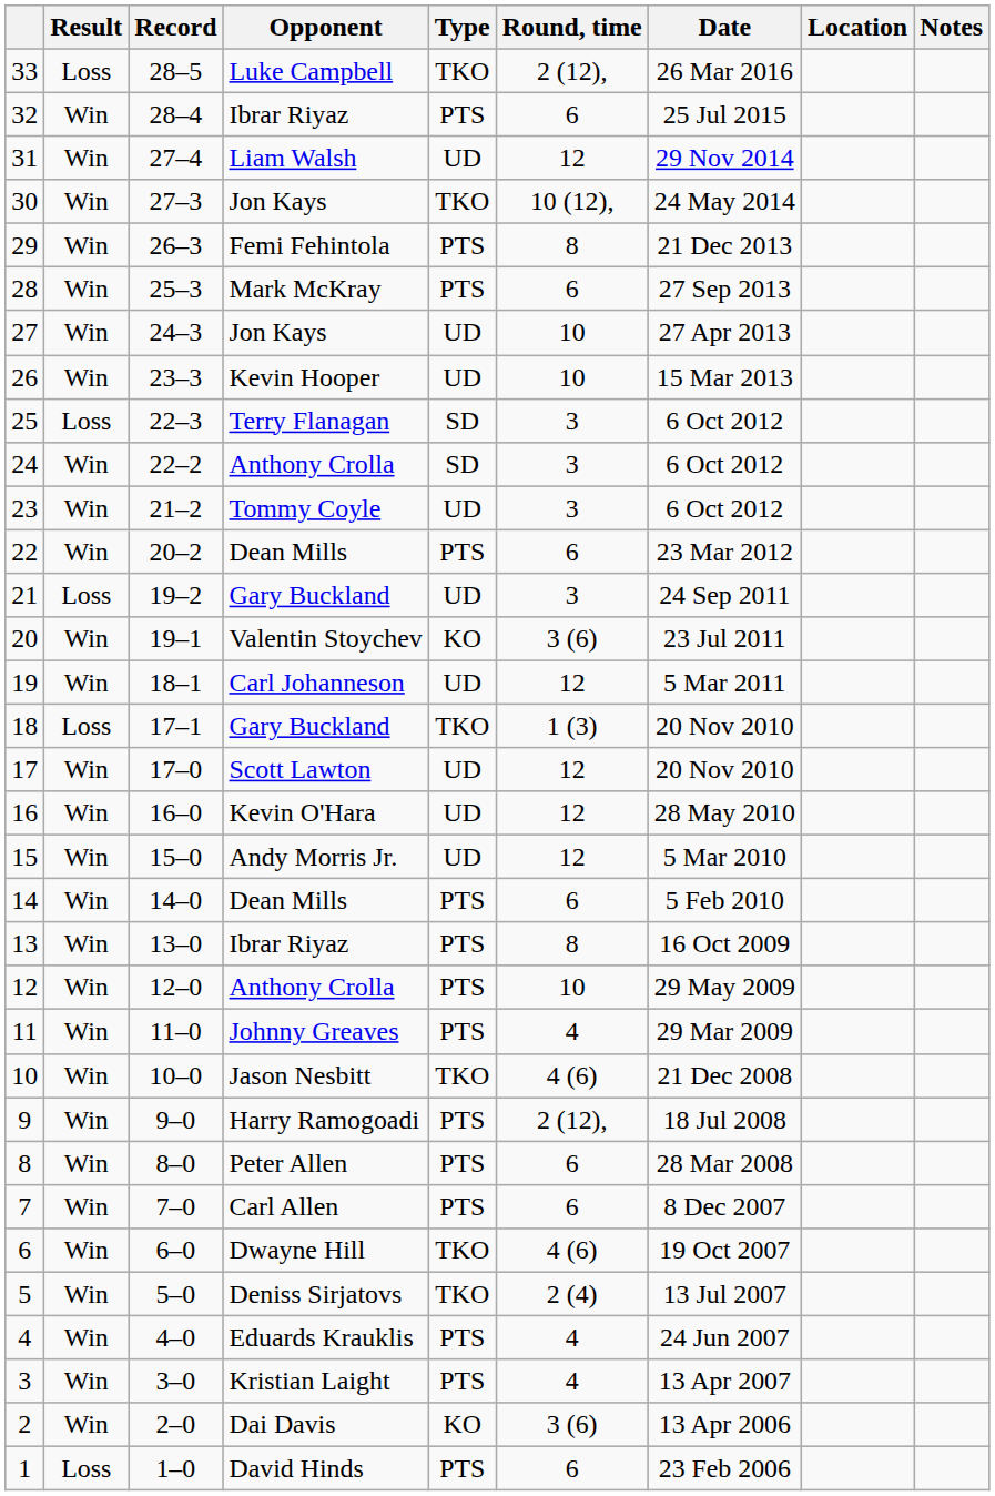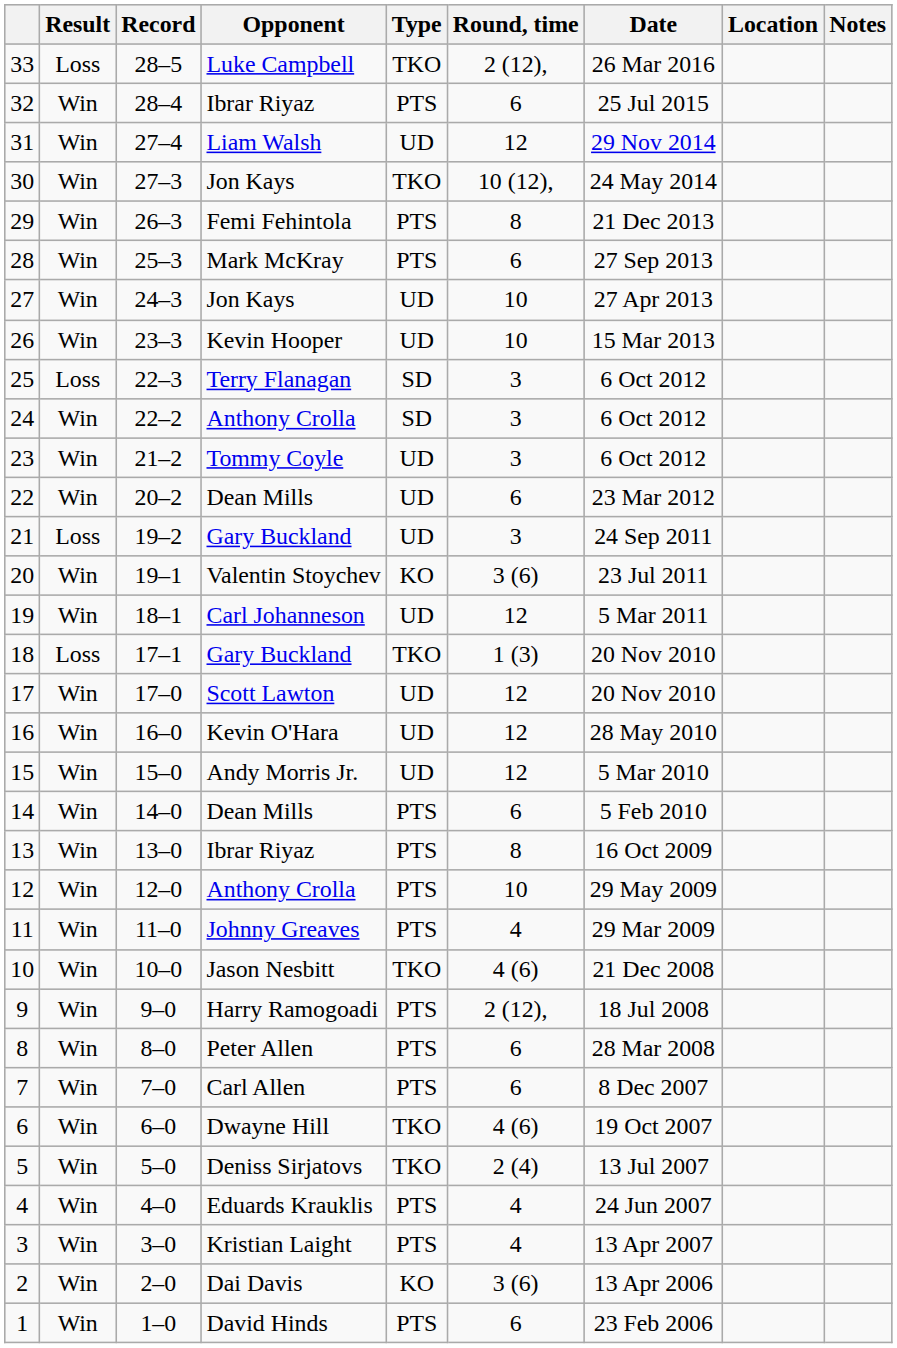22 | Type: PTS -> UD
1 | Result: Loss -> Win
